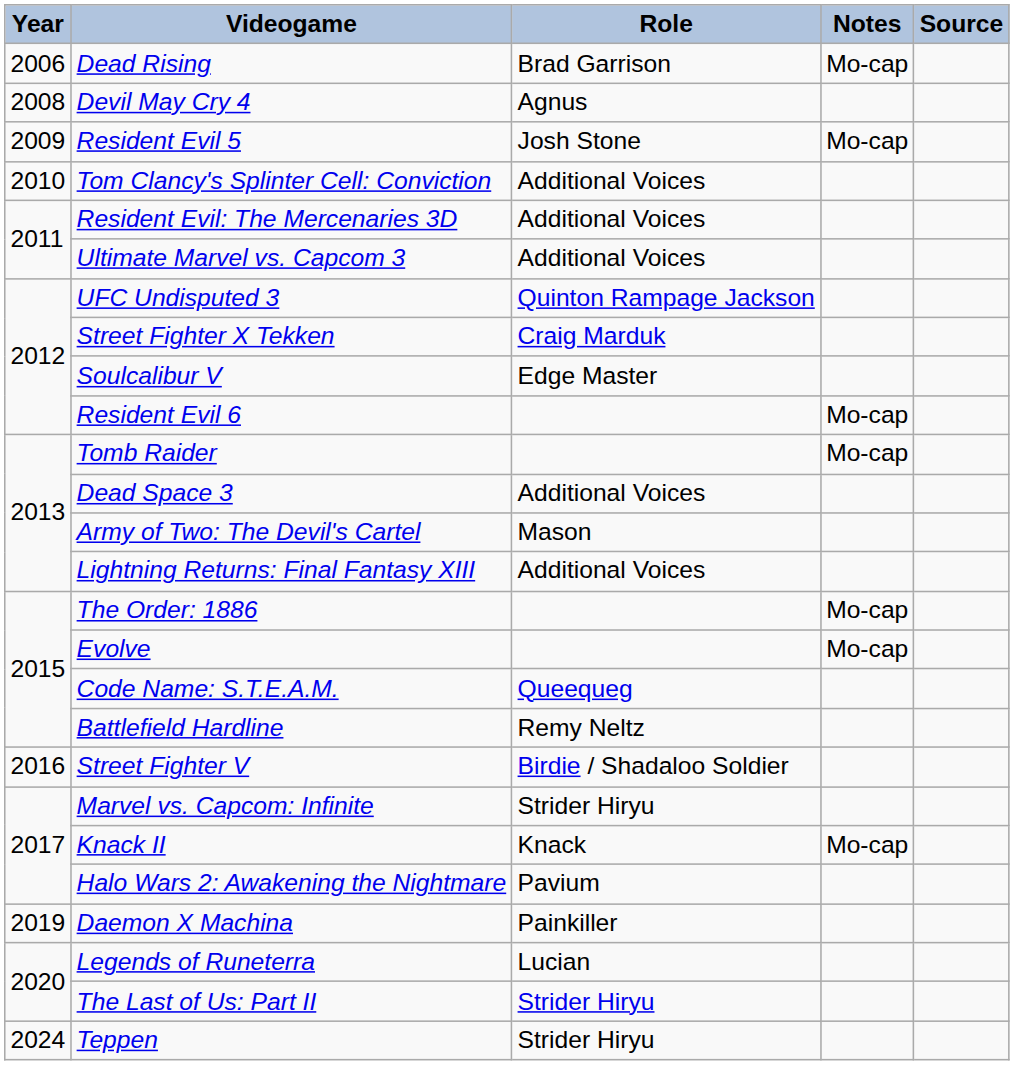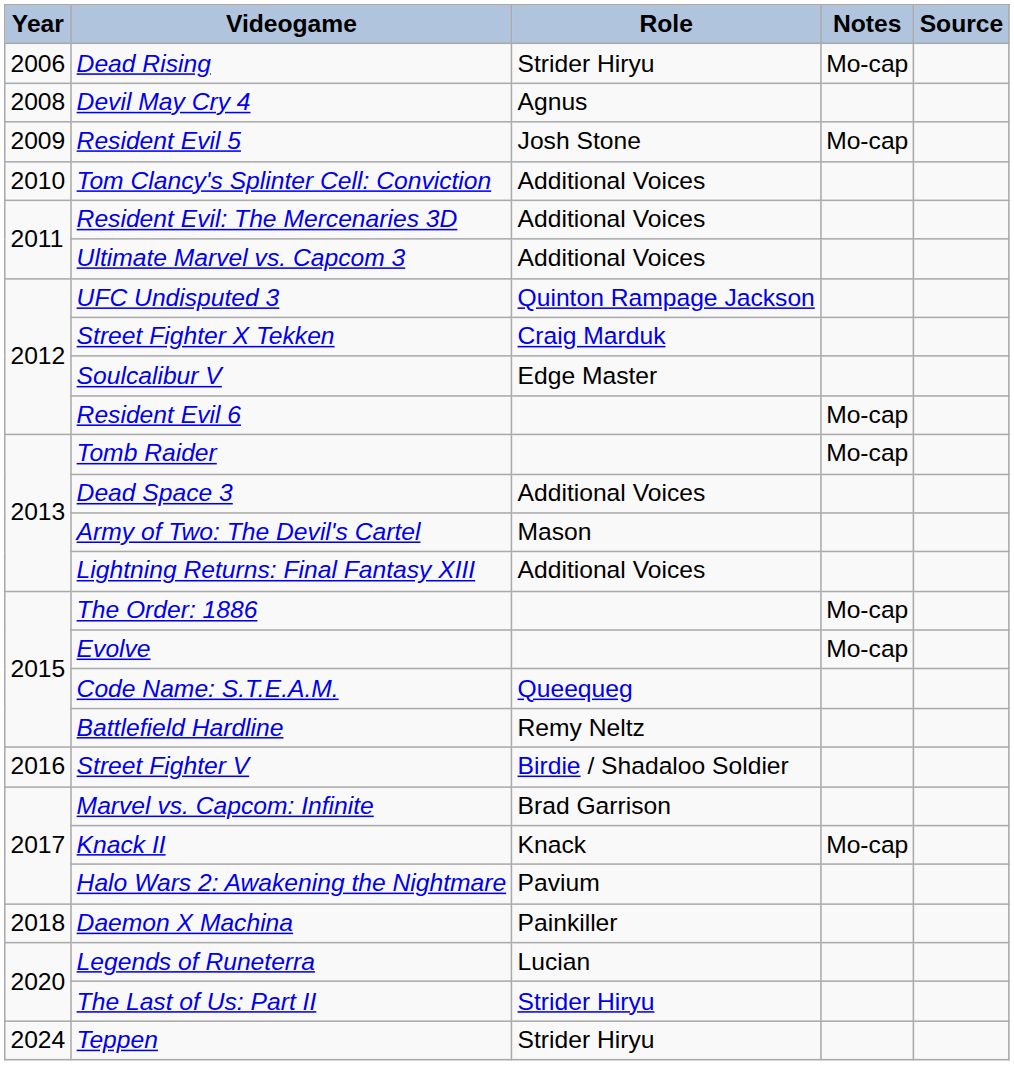Dead Rising | Role: Brad Garrison -> Strider Hiryu
Marvel vs. Capcom: Infinite | Role: Strider Hiryu -> Brad Garrison
Daemon X Machina | Year: 2019 -> 2018
